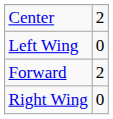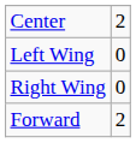rows swapped: Right Wing <-> Forward
